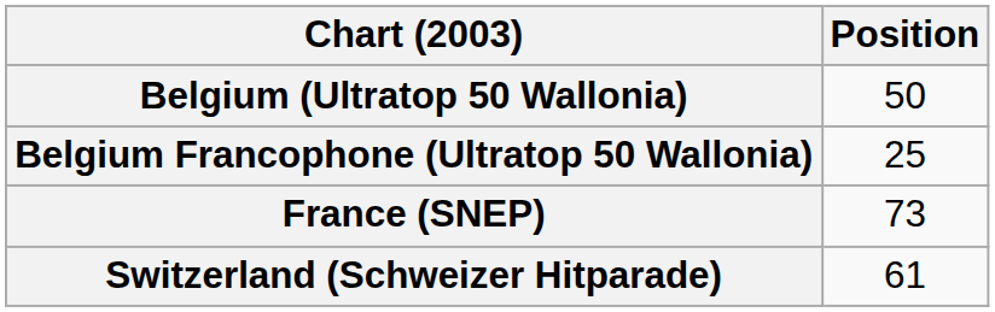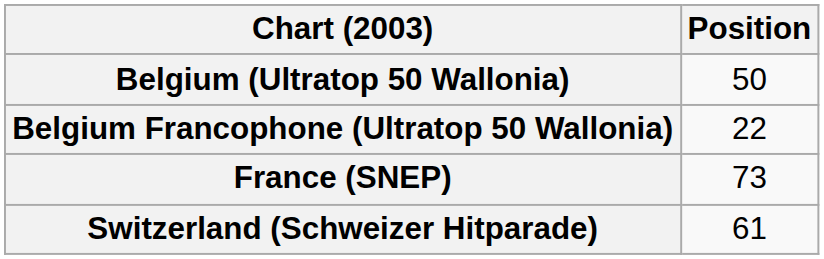Belgium Francophone (Ultratop 50 Wallonia) | Position: 25 -> 22
